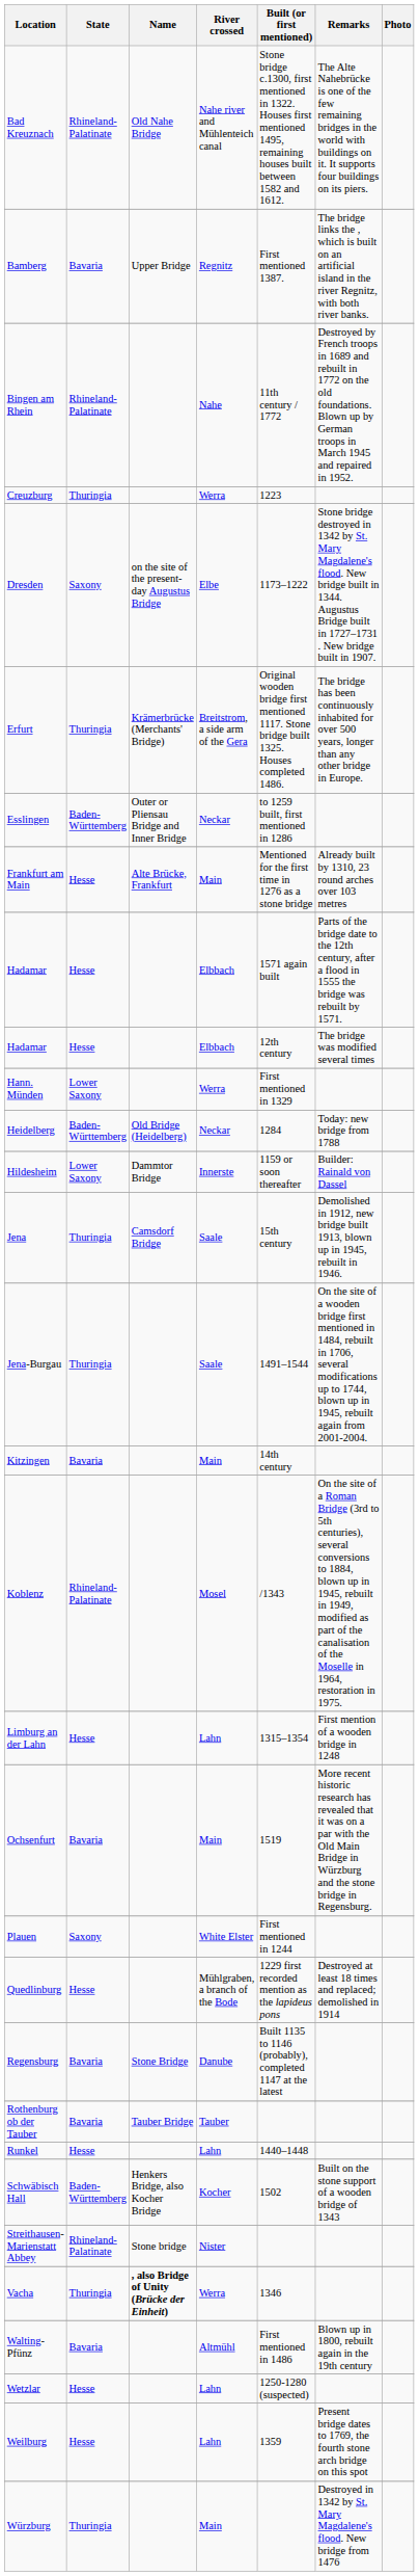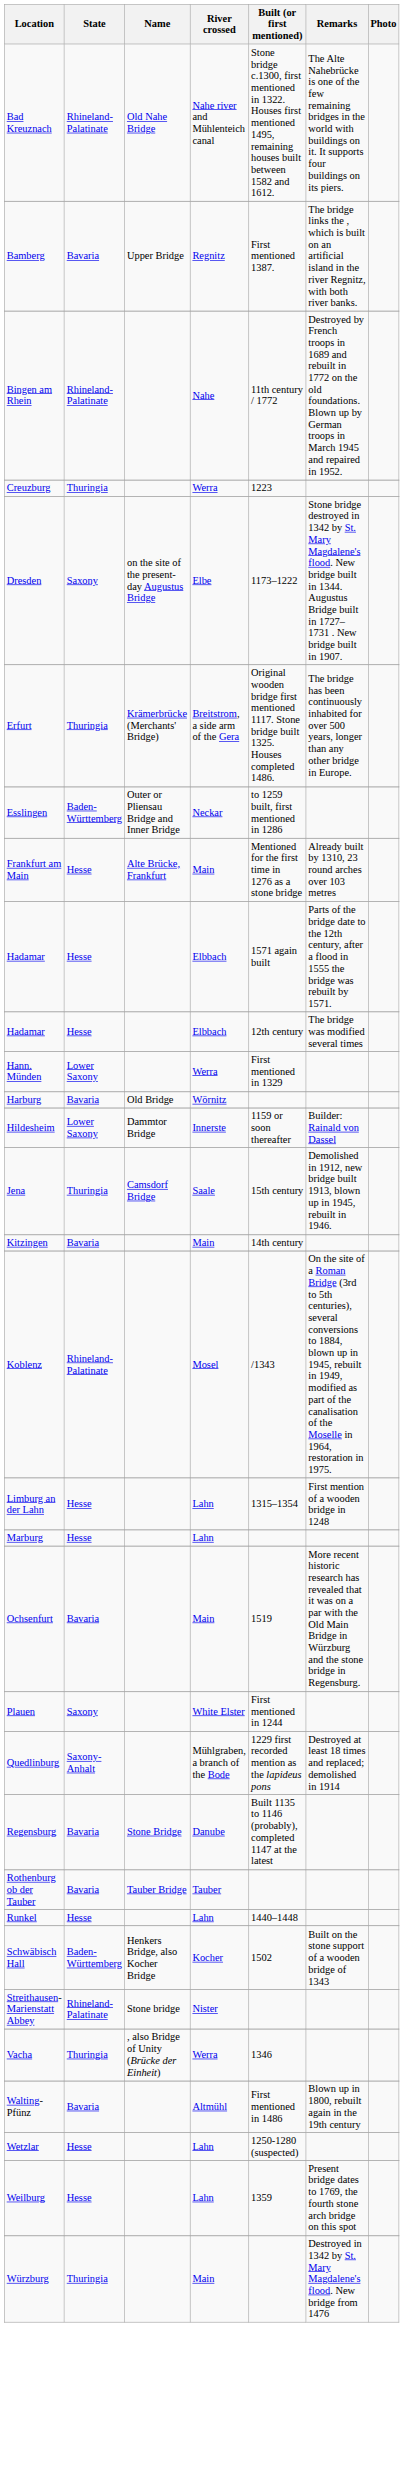+ row: Harburg | Bavaria | Old Bridge | Wörnitz
- row: Heidelberg | Baden-Württemberg | Old Bridge (Heidelberg) | Neckar | 1284 | Today: new bridge from 1788
- row: Jena-Burgau | Thuringia | Saale | 1491–1544 | On the site of a wooden bridge first mentioned in 1484, rebuilt in 1706, several modifications up to 1744, blown up in 1945, rebuilt again from 2001-2004.
+ row: Marburg | Hesse | Lahn
Quedlinburg | State: Hesse -> Saxony-Anhalt
Vacha | Name: bold -> normal
